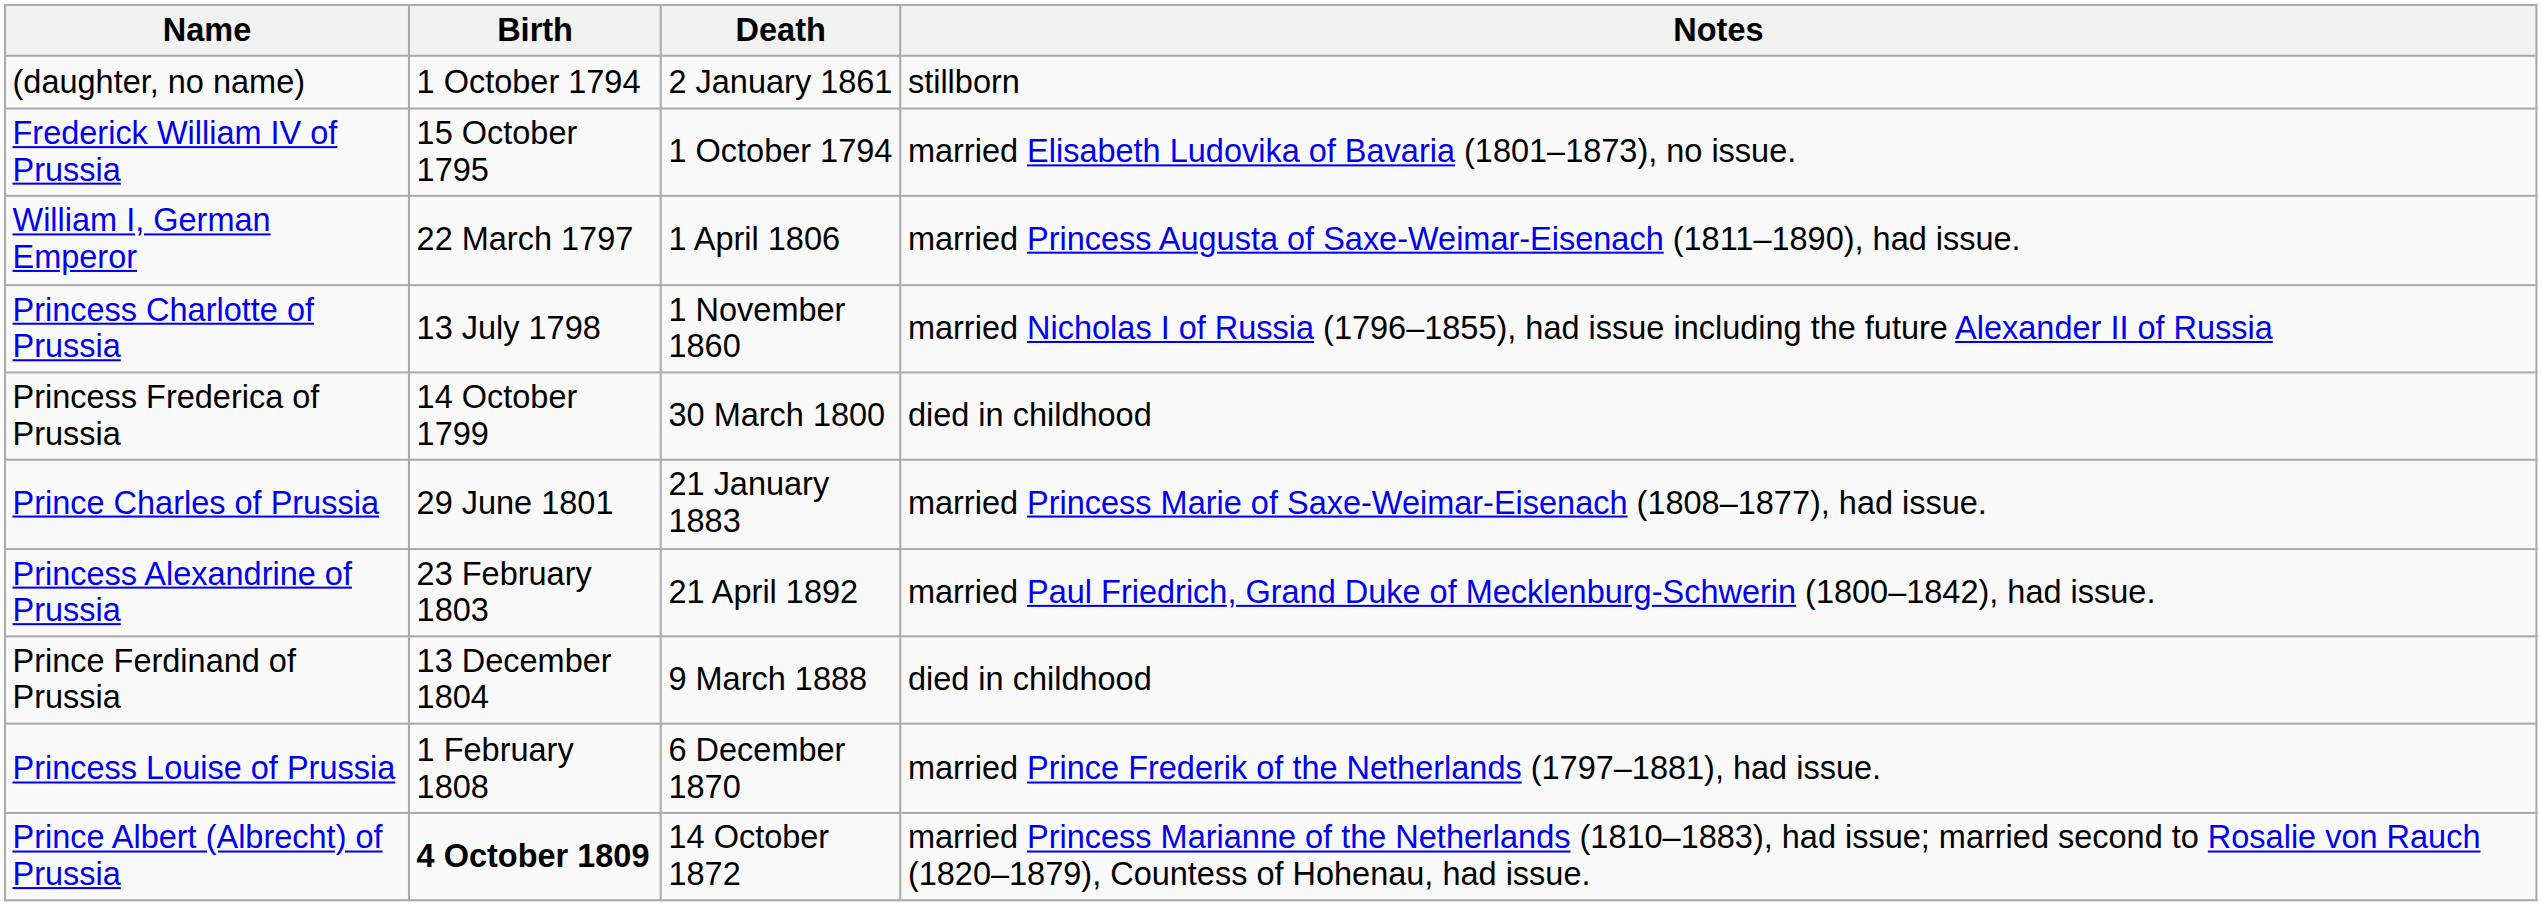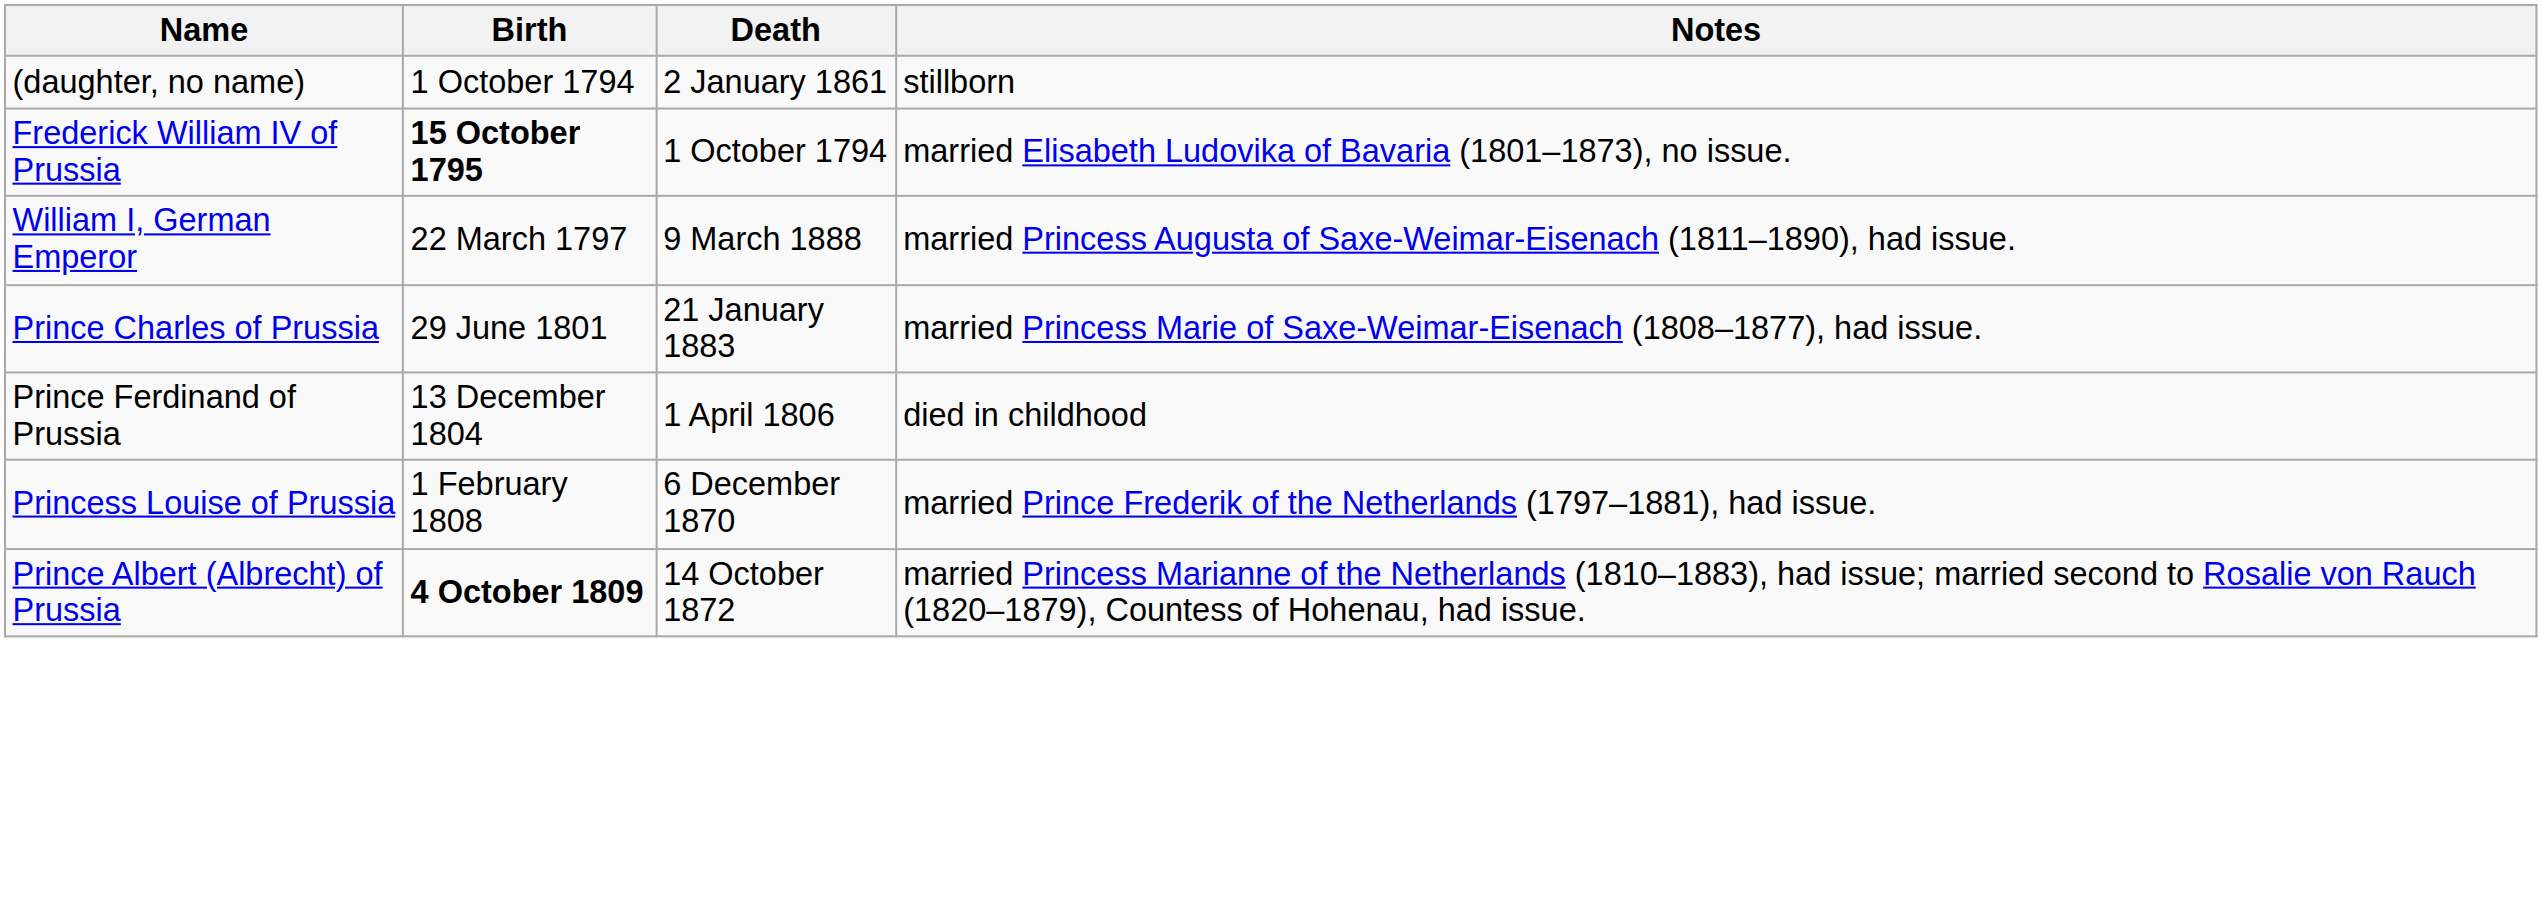Frederick William IV of Prussia | Birth: normal -> bold
William I, German Emperor | Death: 1 April 1806 -> 9 March 1888
- row: Princess Charlotte of Prussia | 13 July 1798 | 1 November 1860 | married Nicholas I of Russia (1796–1855), had issue including the future Alexander II of Russia
- row: Princess Frederica of Prussia | 14 October 1799 | 30 March 1800 | died in childhood
- row: Princess Alexandrine of Prussia | 23 February 1803 | 21 April 1892 | married Paul Friedrich, Grand Duke of Mecklenburg-Schwerin (1800–1842), had issue.
Prince Ferdinand of Prussia | Death: 9 March 1888 -> 1 April 1806
